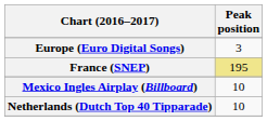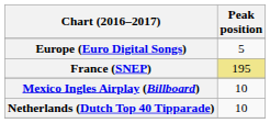Europe (Euro Digital Songs) | Peak position: 3 -> 5
